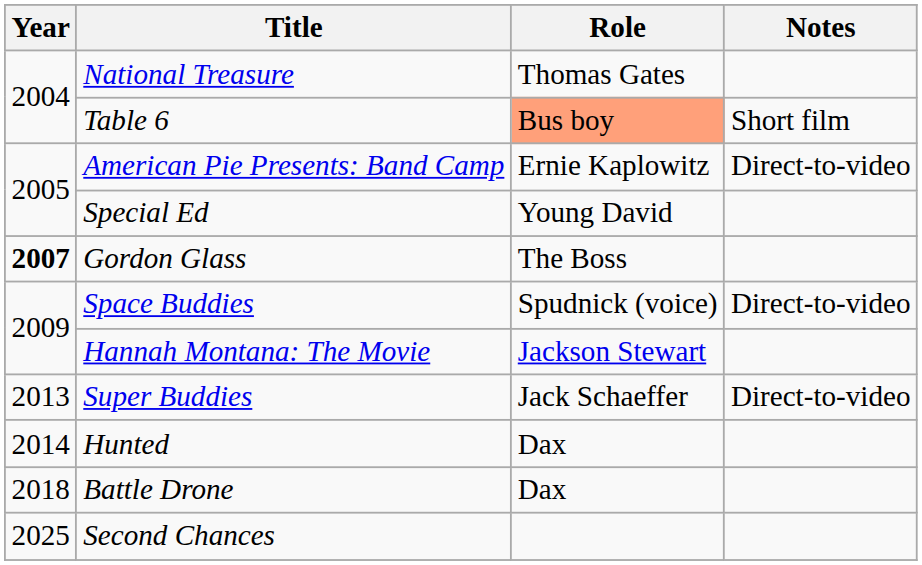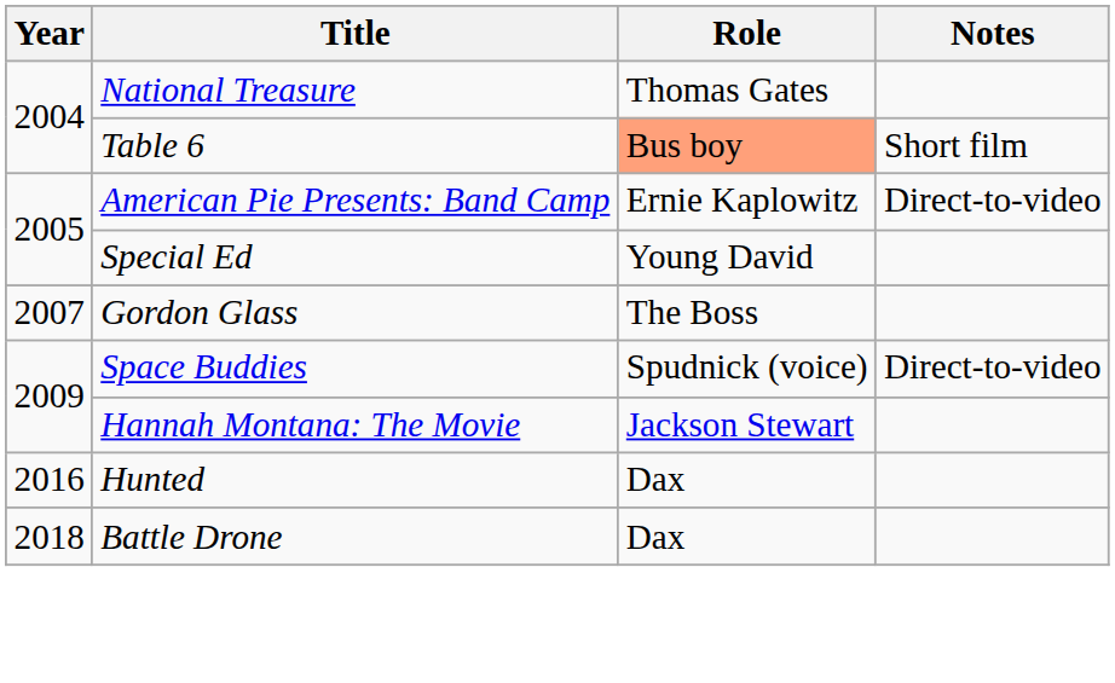Gordon Glass | Year: bold -> normal
- row: 2013 | Super Buddies | Jack Schaeffer | Direct-to-video
Hunted | Year: 2014 -> 2016
- row: 2025 | Second Chances
